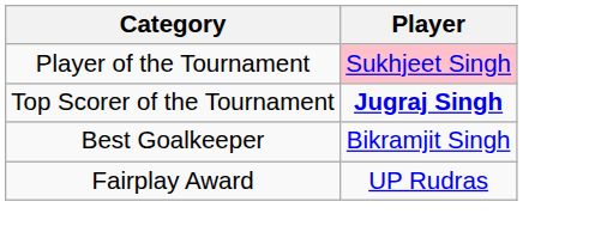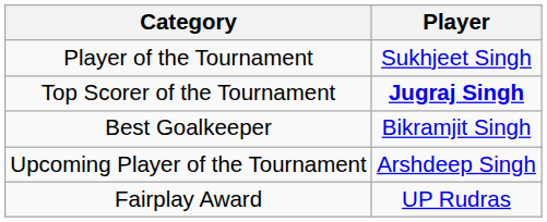Player of the Tournament | Player: pink background -> no background
+ row: Upcoming Player of the Tournament | Arshdeep Singh
